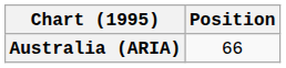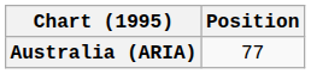Australia (ARIA) | Position: 66 -> 77
